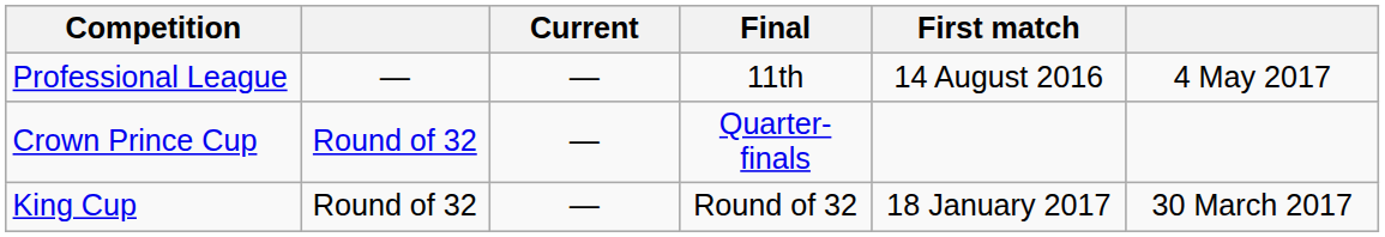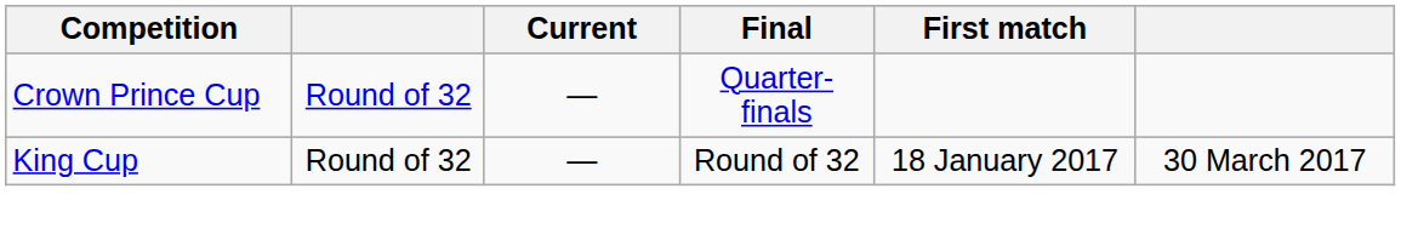- row: Professional League | — | — | 11th | 14 August 2016 | 4 May 2017
